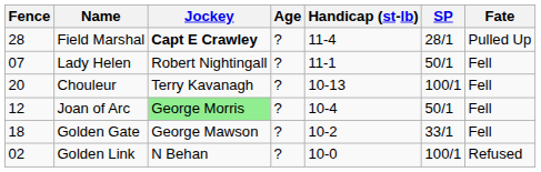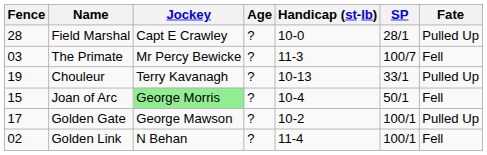Field Marshal | Jockey: bold -> normal
Field Marshal | Handicap (st-lb): 11-4 -> 10-0
+ row: 03 | The Primate | Mr Percy Bewicke | ? | 11-3 | 100/7 | Fell
- row: 07 | Lady Helen | Robert Nightingall | ? | 11-1 | 50/1 | Fell
Chouleur | Fence: 20 -> 19
Chouleur | SP: 100/1 -> 33/1
Chouleur | Fate: Fell -> Pulled Up
Joan of Arc | Fence: 12 -> 15
Golden Gate | Fence: 18 -> 17
Golden Gate | SP: 33/1 -> 100/1
Golden Gate | Fate: Fell -> Pulled Up
Golden Link | Handicap (st-lb): 10-0 -> 11-4
Golden Link | Fate: Refused -> Fell
